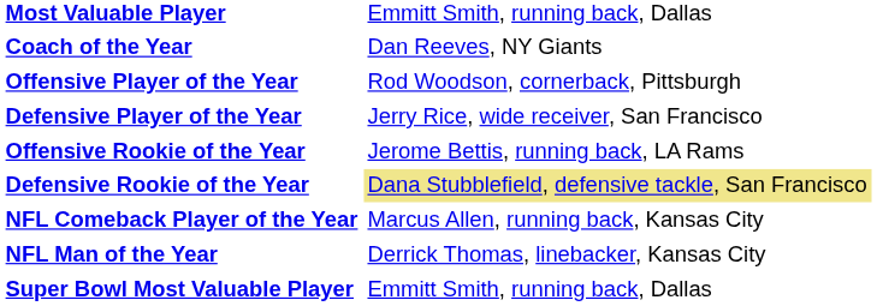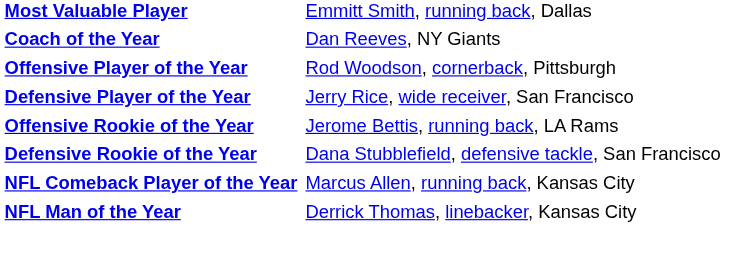Defensive Rookie of the Year | column 2: khaki background -> no background
- row: Super Bowl Most Valuable Player | Emmitt Smith, running back, Dallas
